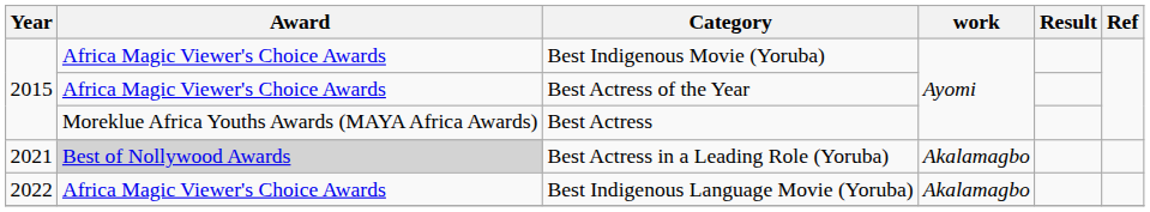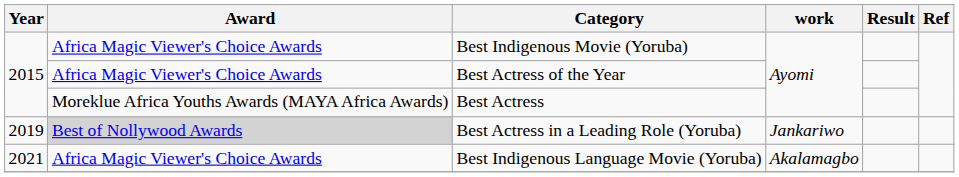Best Actress in a Leading Role (Yoruba) | Year: 2021 -> 2019
Best Actress in a Leading Role (Yoruba) | work: Akalamagbo -> Jankariwo
Best Indigenous Language Movie (Yoruba) | Year: 2022 -> 2021
